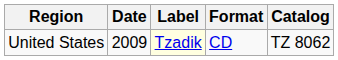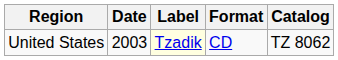United States | Date: 2009 -> 2003
